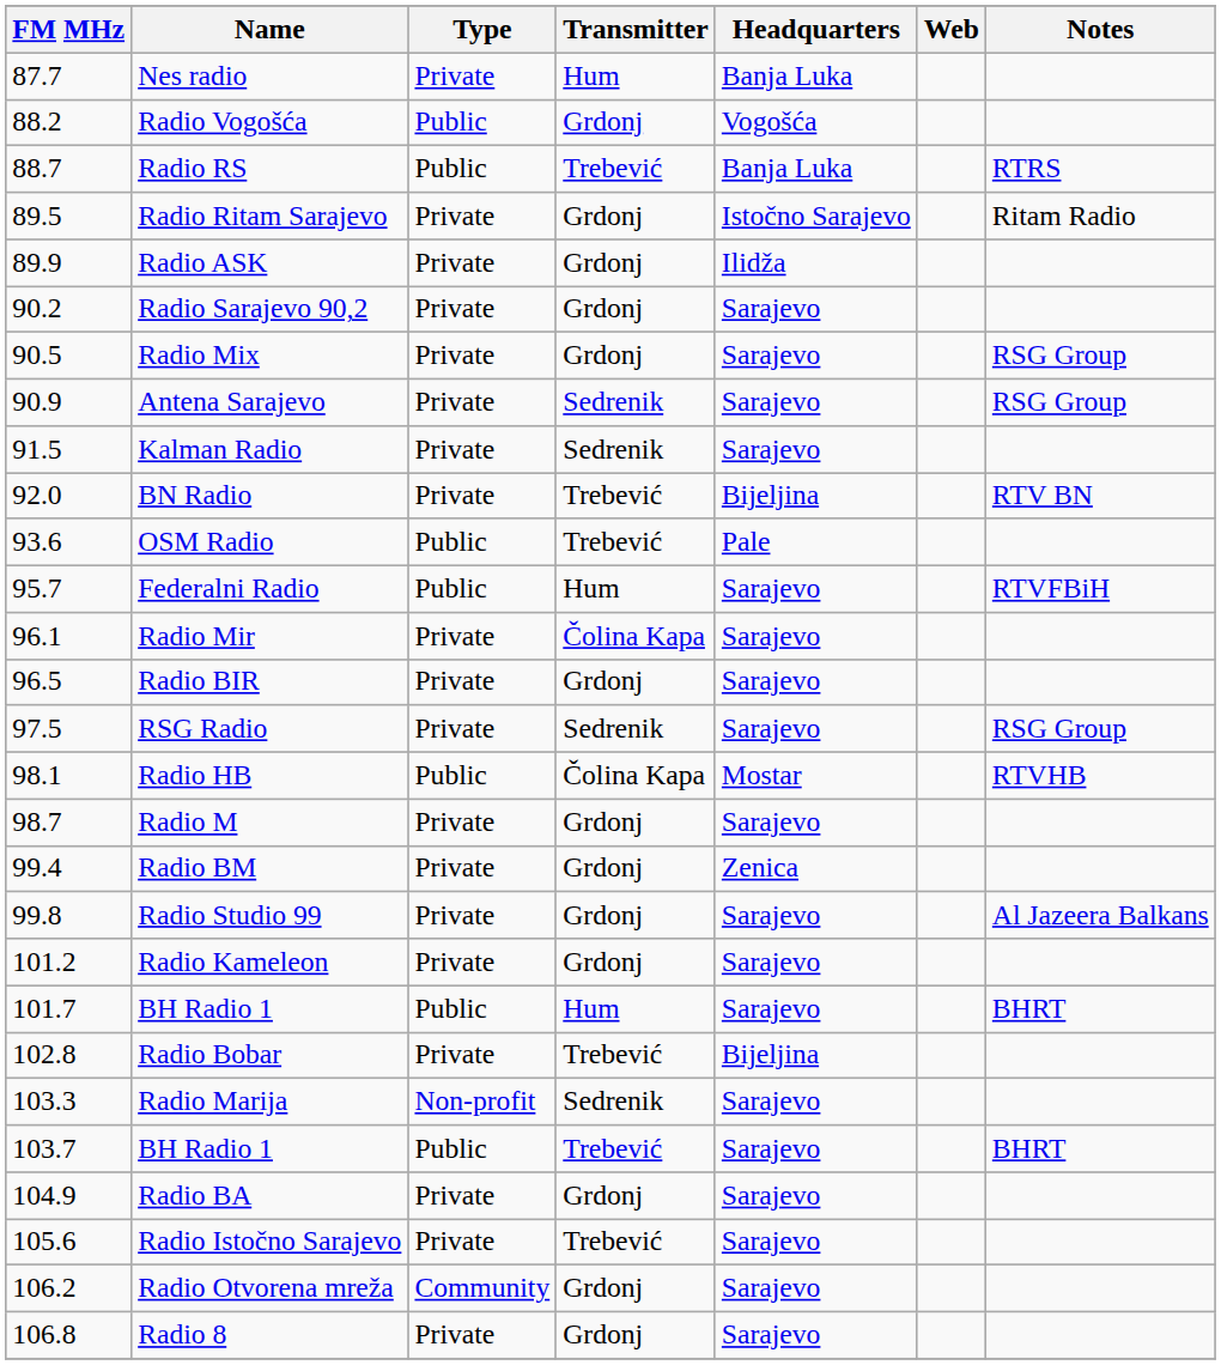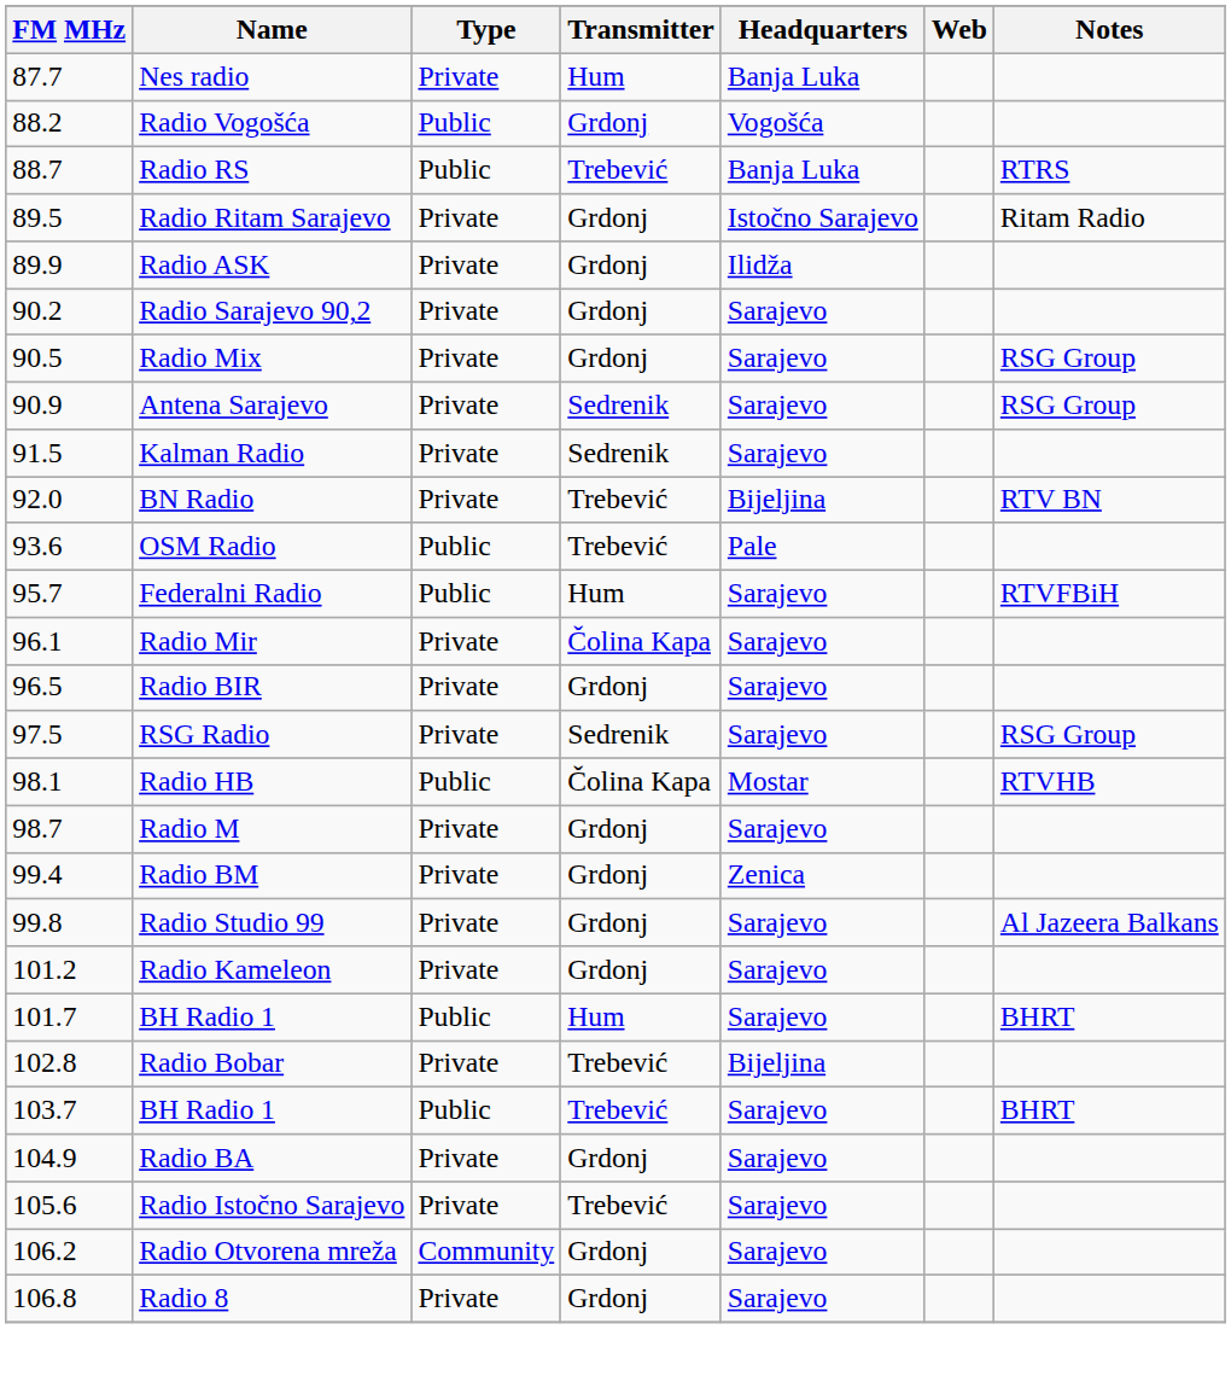- row: 103.3 | Radio Marija | Non-profit | Sedrenik | Sarajevo
